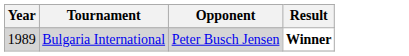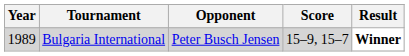+ column: Score | 15–9, 15–7
